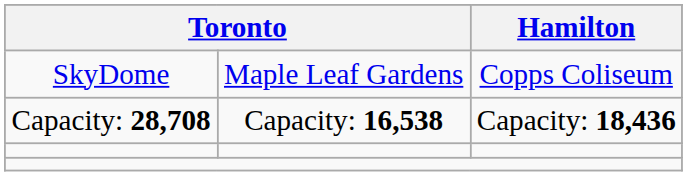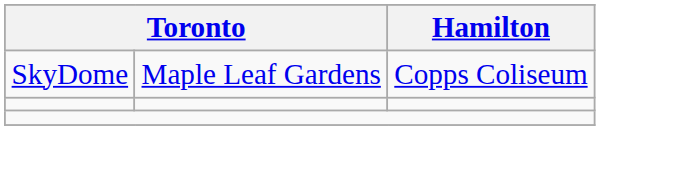- row: Capacity: 28,708 | Capacity: 16,538 | Capacity: 18,436
